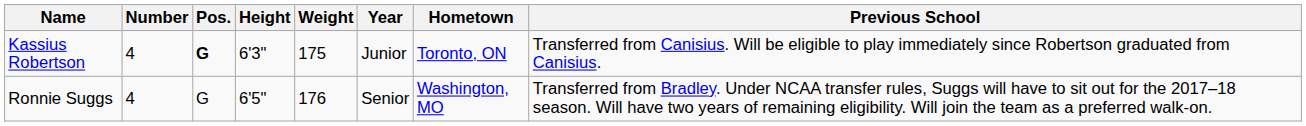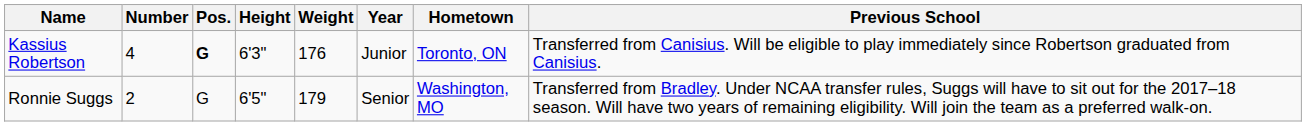Kassius Robertson | Weight: 175 -> 176
Ronnie Suggs | Number: 4 -> 2
Ronnie Suggs | Weight: 176 -> 179
